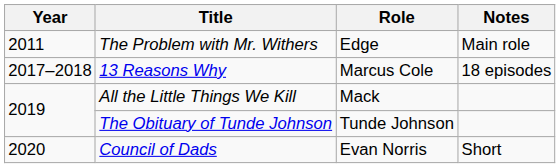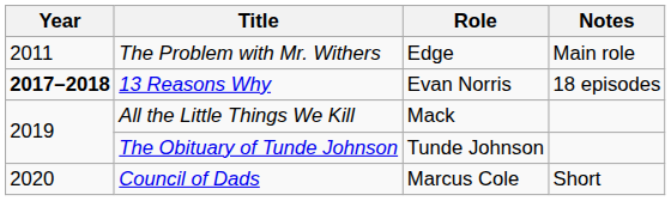13 Reasons Why | Year: normal -> bold
13 Reasons Why | Role: Marcus Cole -> Evan Norris
Council of Dads | Role: Evan Norris -> Marcus Cole
